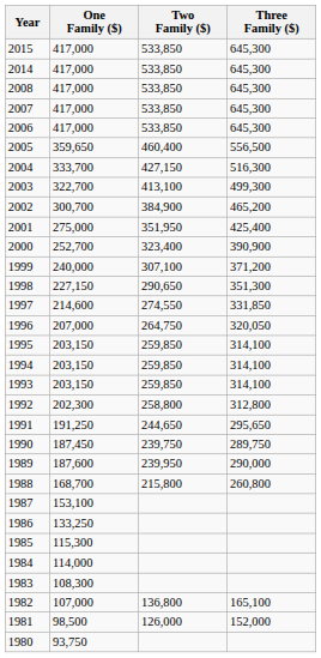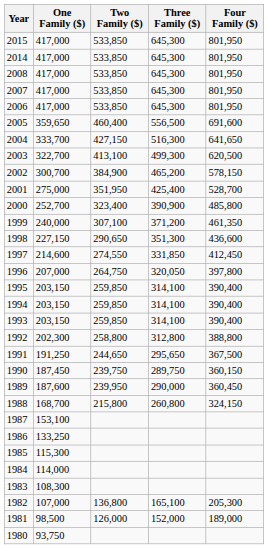+ column: Four Family ($) | 801,950 | 801,950 | 801,950 | 801,950 | 801,950 | 691,600 | 641,650 | 620,500 | 578,150 | 528,700 | 485,800 | 461,350 | 436,600 | 412,450 | 397,800 | 390,400 | 390,400 | 390,400 | 388,800 | 367,500 | 360,150 | 360,450 | 324,150 | 205,300 | 189,000
